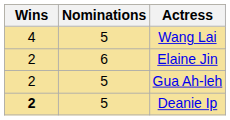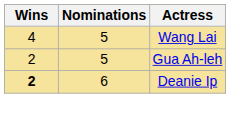- row: 2 | 6 | Elaine Jin
Deanie Ip | Nominations: 5 -> 6
